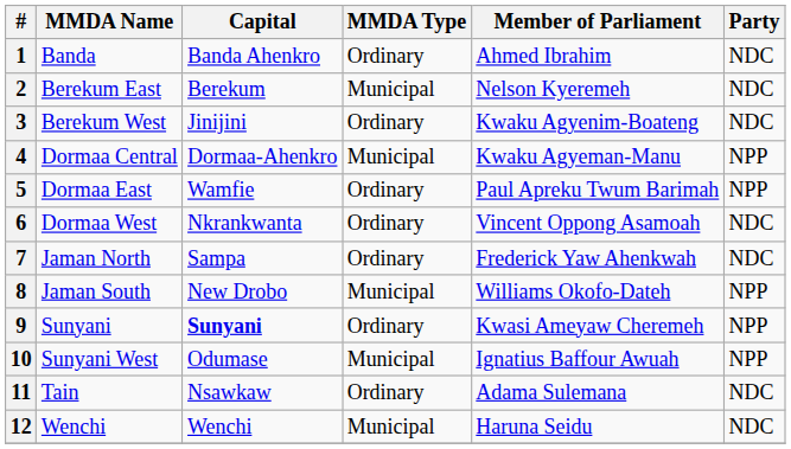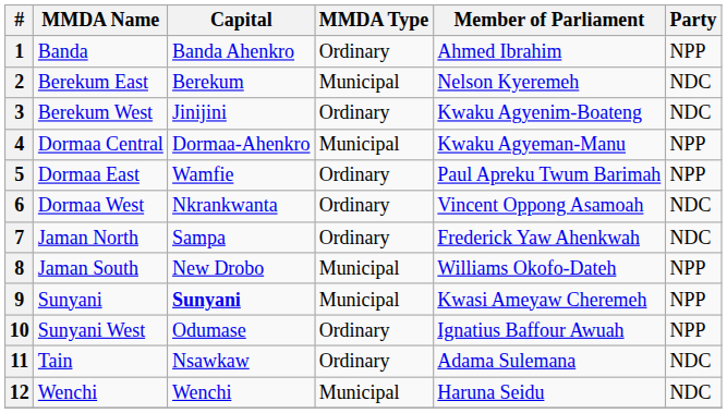1 | Party: NDC -> NPP
9 | MMDA Type: Ordinary -> Municipal
10 | MMDA Type: Municipal -> Ordinary
